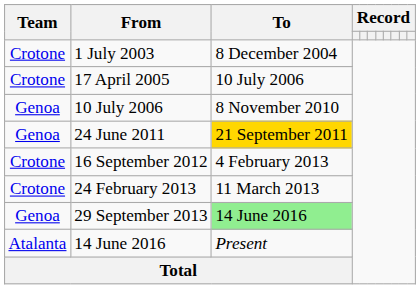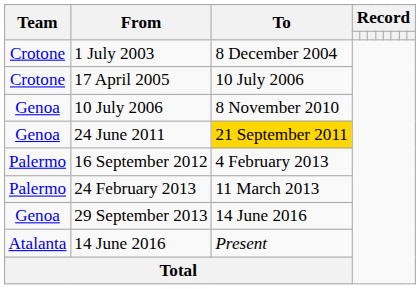16 September 2012 | Team: Crotone -> Palermo
24 February 2013 | Team: Crotone -> Palermo
29 September 2013 | To: lightgreen background -> no background
